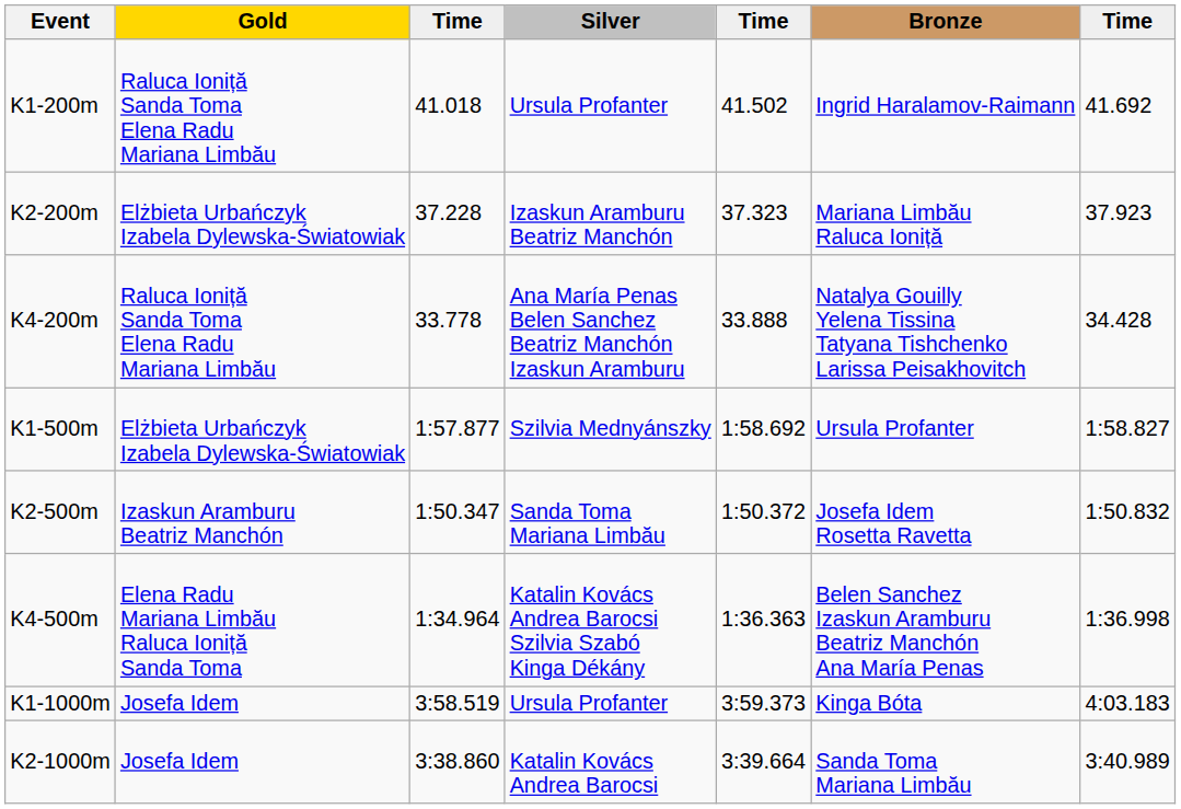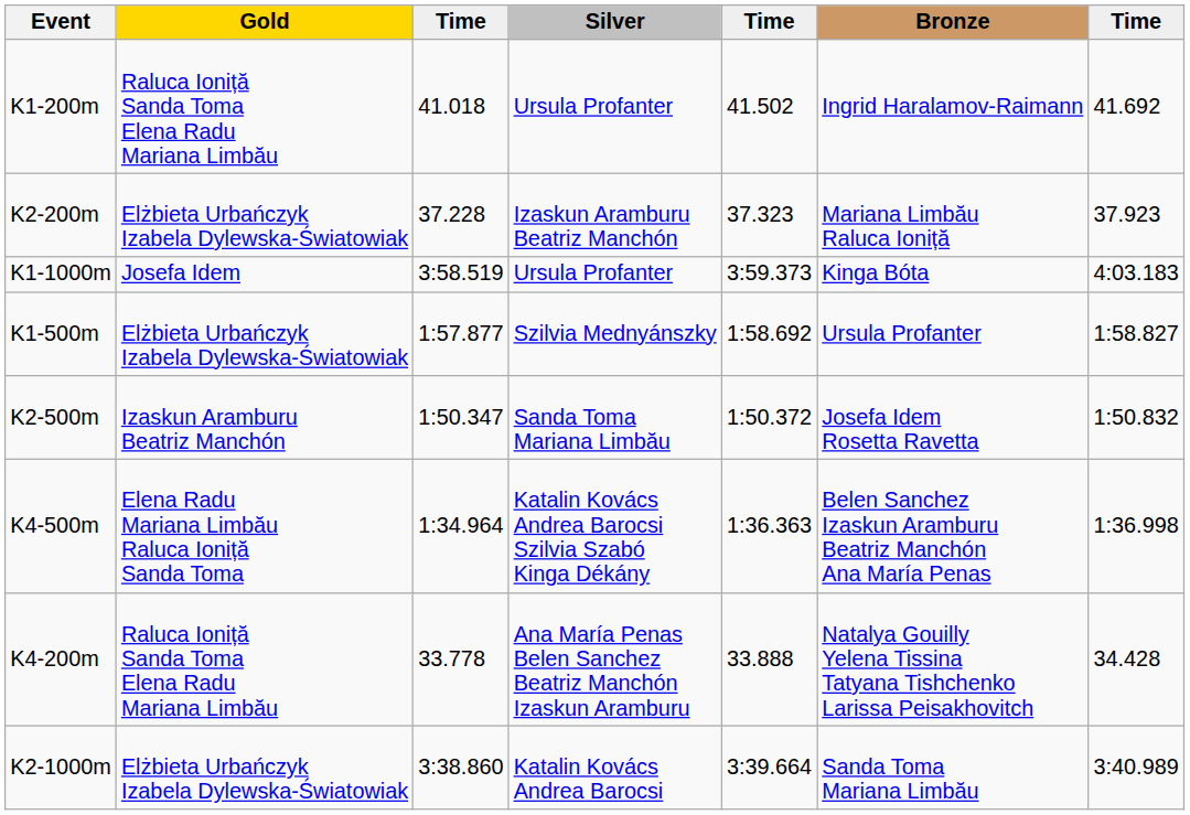rows swapped: K4-200m <-> K1-1000m
K2-1000m | Gold: Josefa Idem -> Elżbieta Urbańczyk Izabela Dylewska-Światowiak
